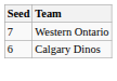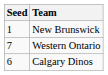+ row: 1 | New Brunswick
